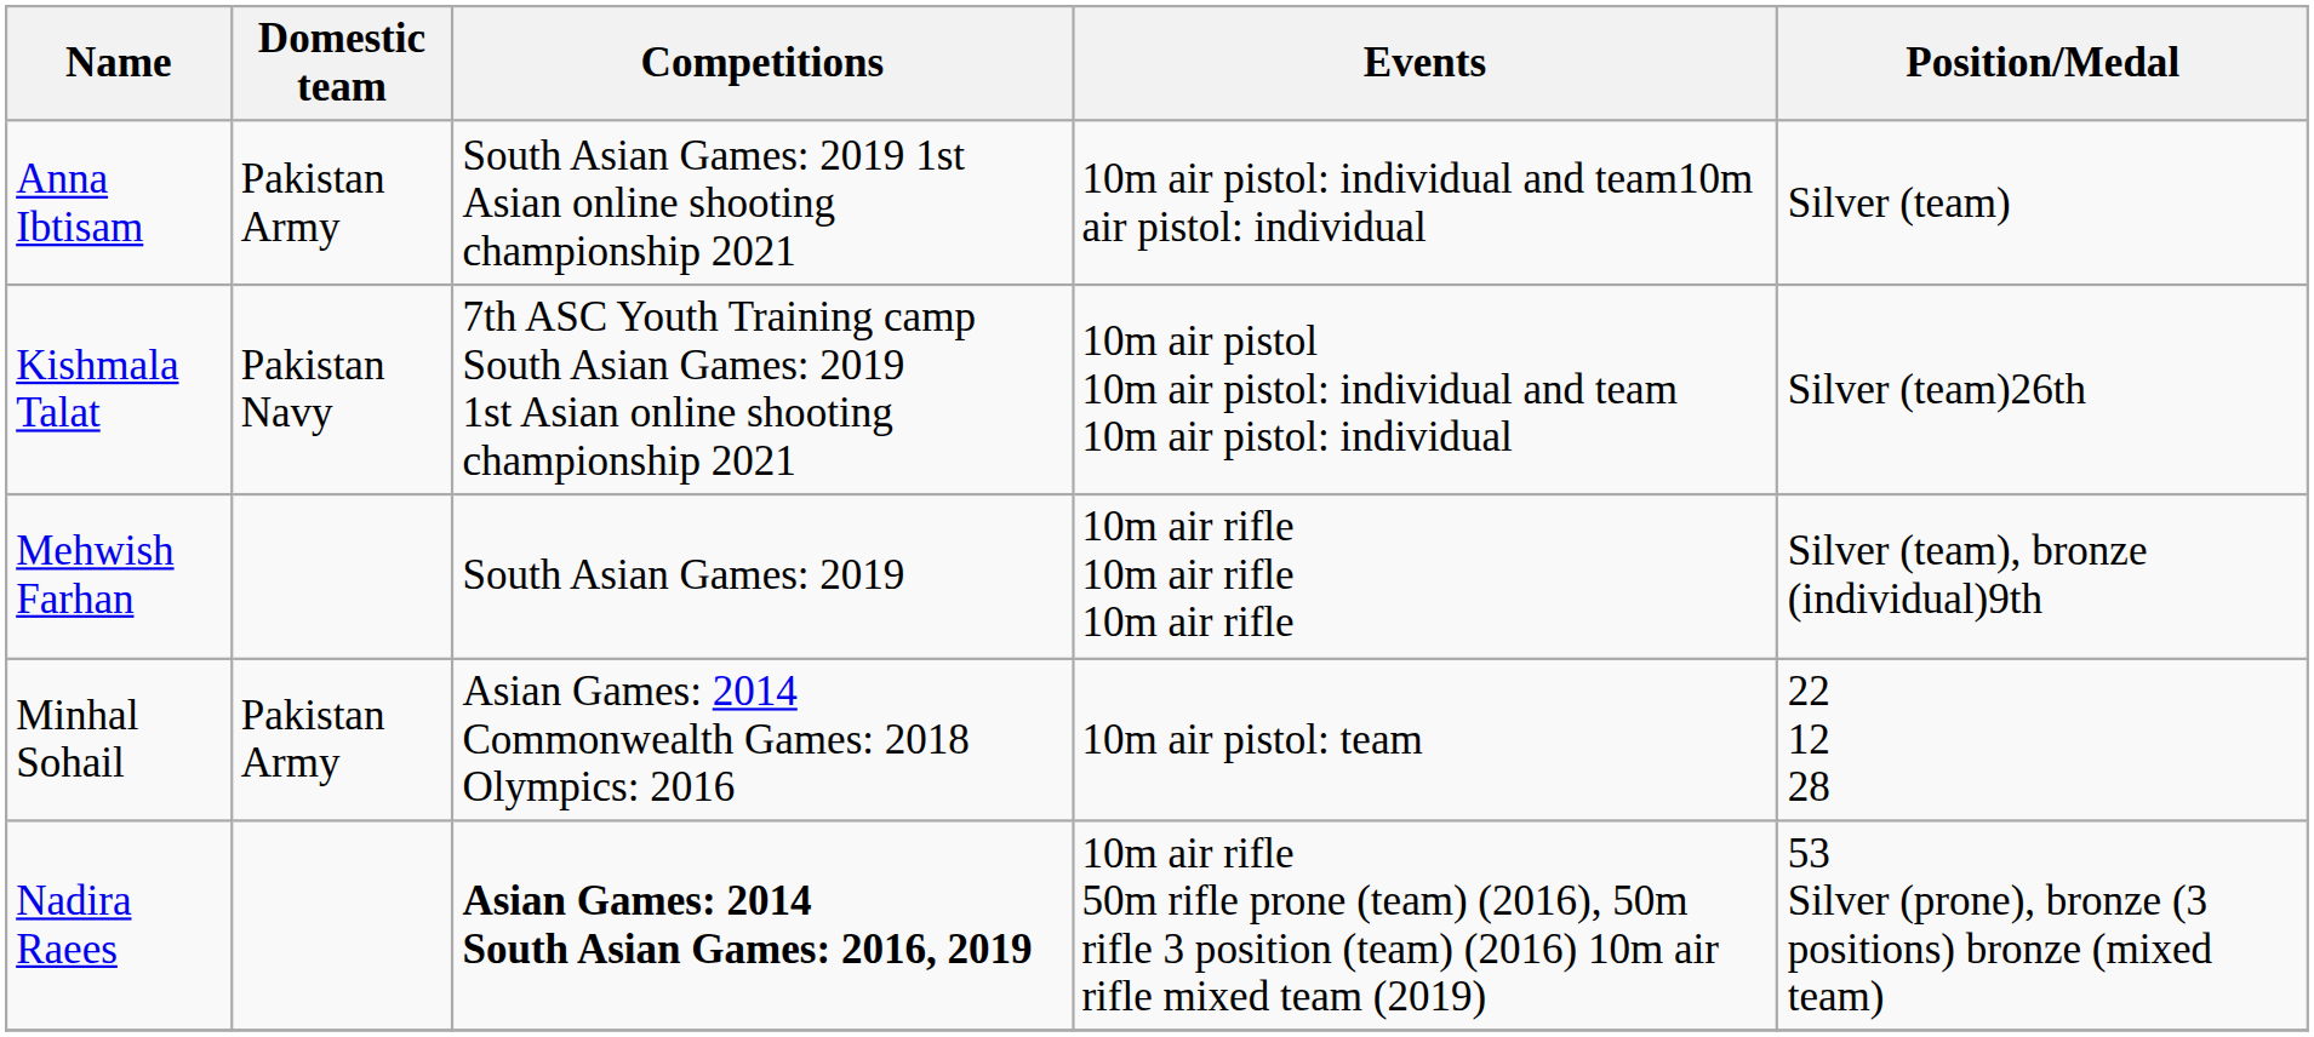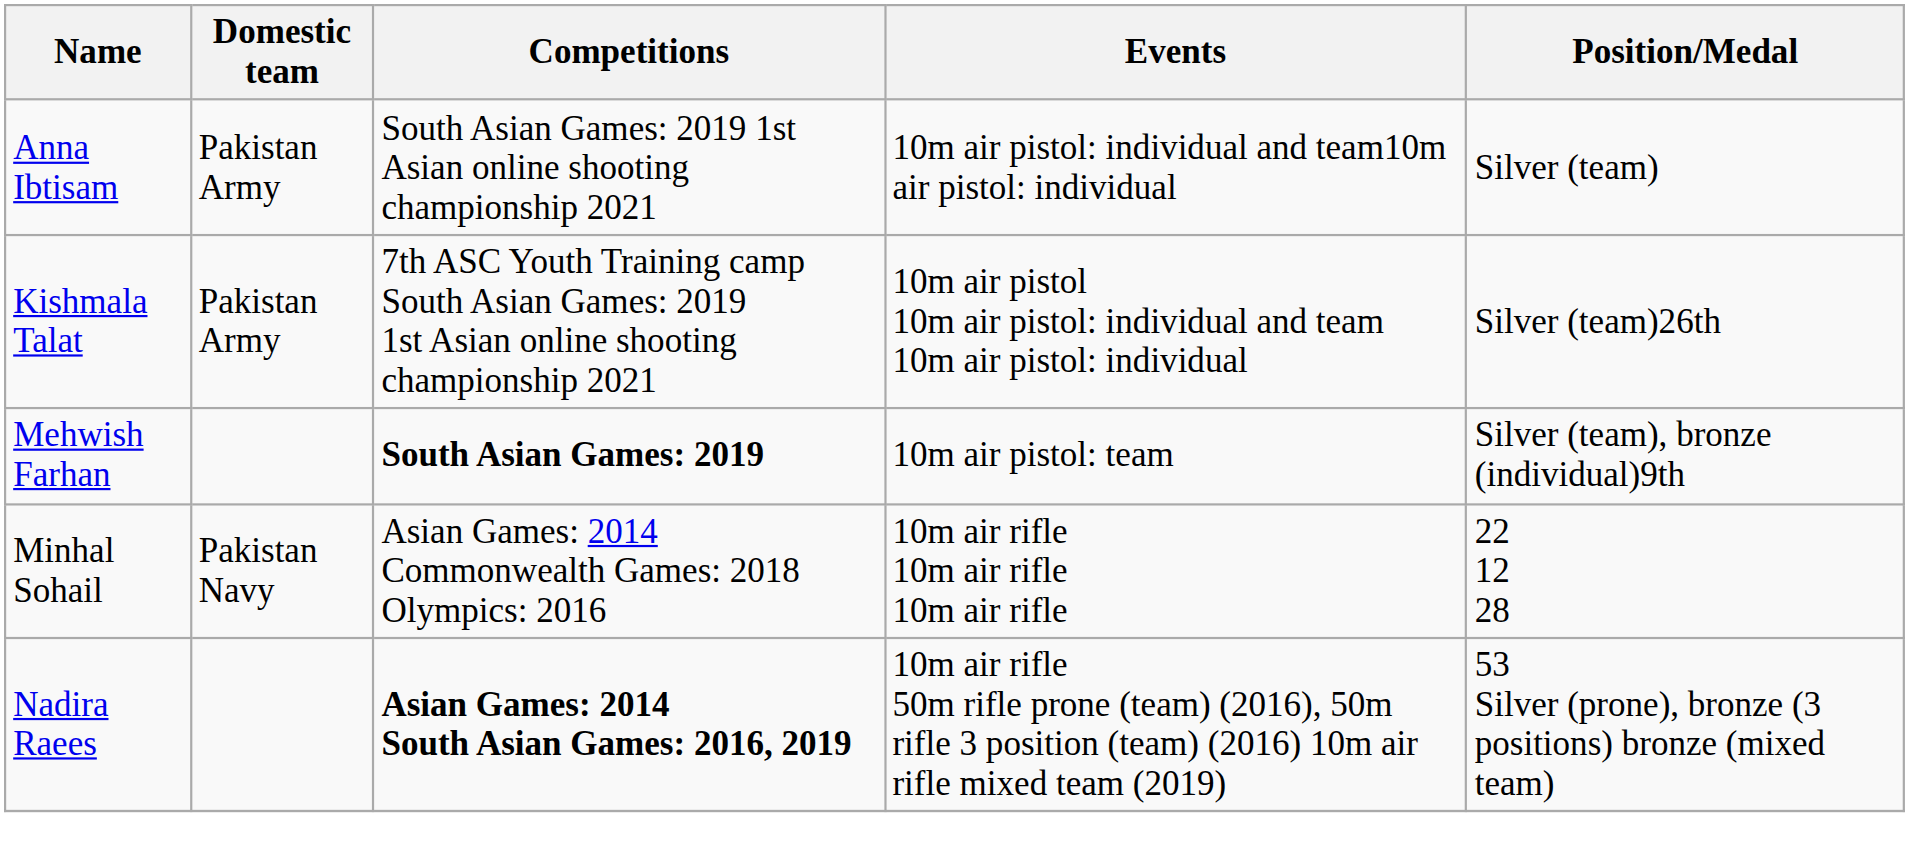Kishmala Talat | Domestic team: Pakistan Navy -> Pakistan Army
Mehwish Farhan | Competitions: normal -> bold
Mehwish Farhan | Events: 10m air rifle 10m air rifle 10m air rifle -> 10m air pistol: team
Minhal Sohail | Domestic team: Pakistan Army -> Pakistan Navy
Minhal Sohail | Events: 10m air pistol: team -> 10m air rifle 10m air rifle 10m air rifle
